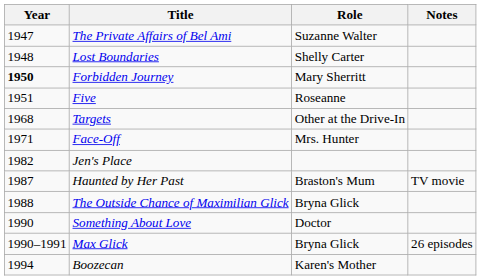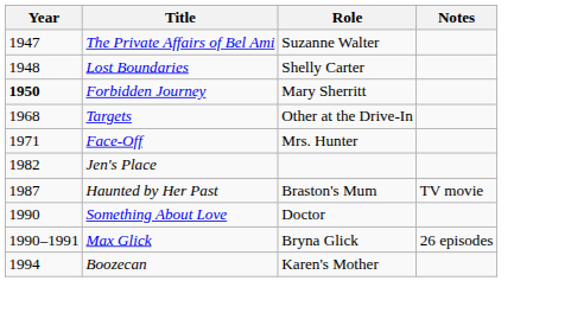- row: 1951 | Five | Roseanne
- row: 1988 | The Outside Chance of Maximilian Glick | Bryna Glick
